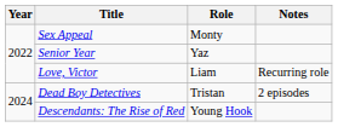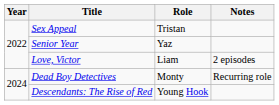Sex Appeal | Role: Monty -> Tristan
Love, Victor | Notes: Recurring role -> 2 episodes
Dead Boy Detectives | Role: Tristan -> Monty
Dead Boy Detectives | Notes: 2 episodes -> Recurring role
